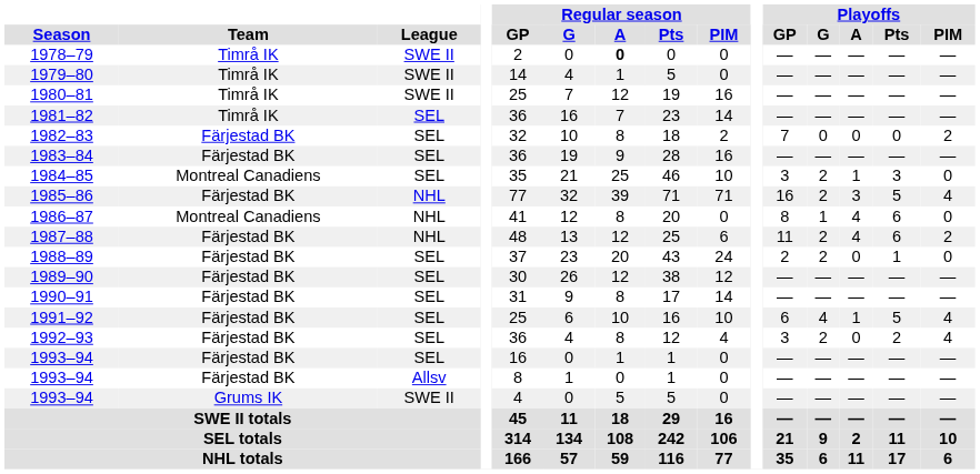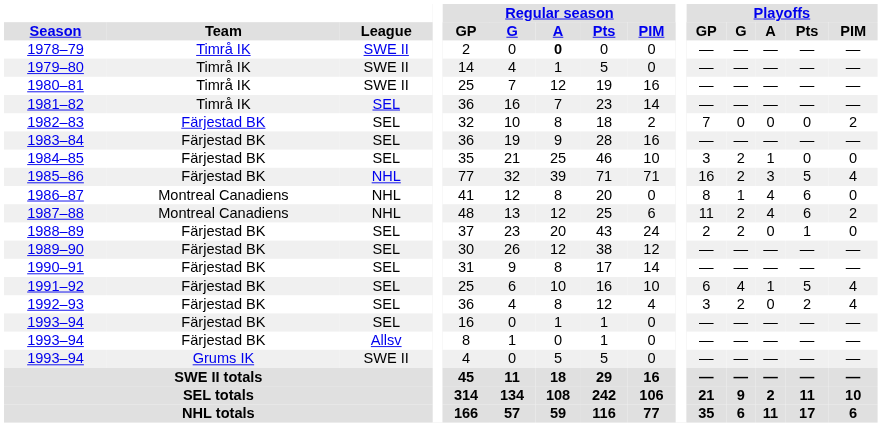1984–85 | Team: Montreal Canadiens -> Färjestad BK
1984–85 | Playoffs / Pts: 3 -> 0
1987–88 | Team: Färjestad BK -> Montreal Canadiens
